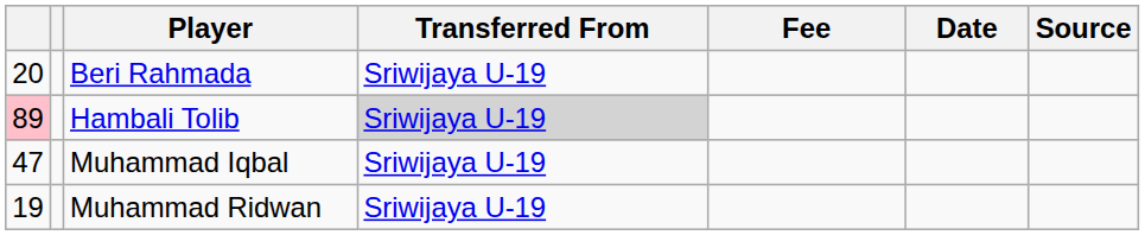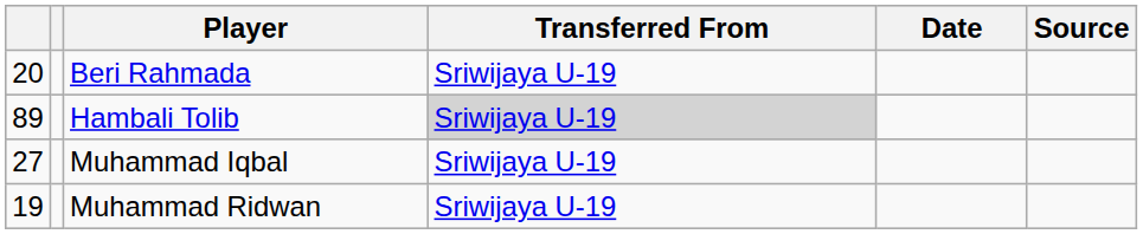- column: Fee
Hambali Tolib | column 1: pink background -> no background
Muhammad Iqbal | column 1: 47 -> 27
